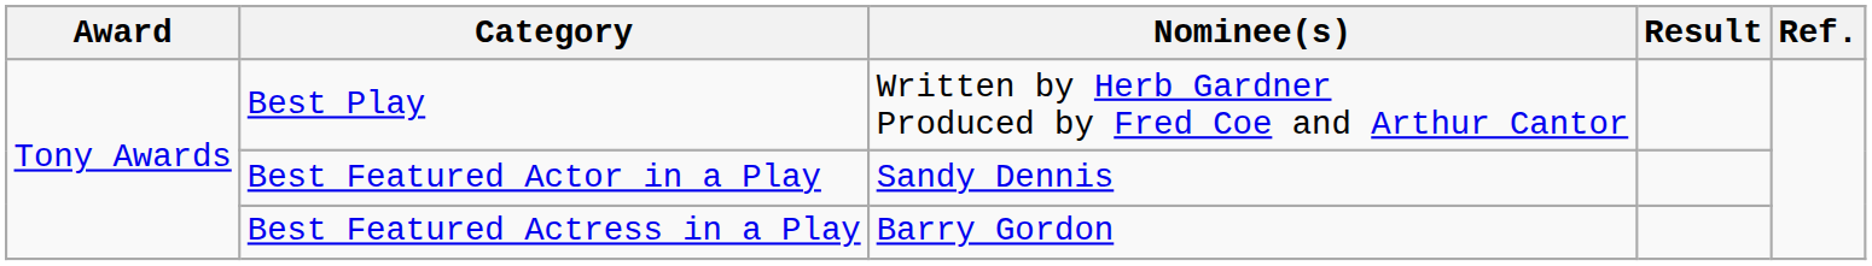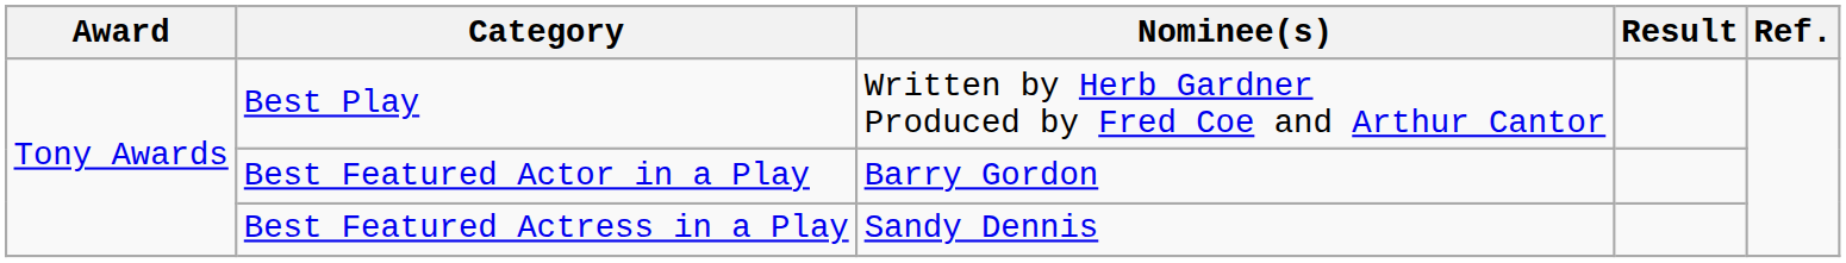Best Featured Actor in a Play | Nominee(s): Sandy Dennis -> Barry Gordon
Best Featured Actress in a Play | Nominee(s): Barry Gordon -> Sandy Dennis
